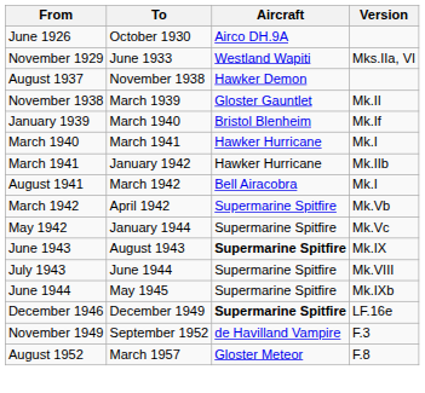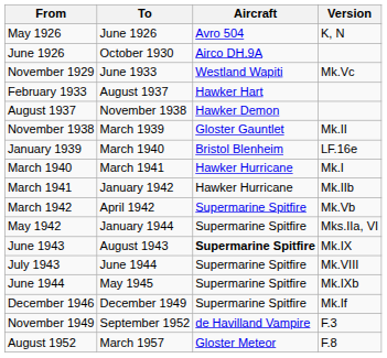+ row: May 1926 | June 1926 | Avro 504 | K, N
November 1929 | Version: Mks.IIa, VI -> Mk.Vc
+ row: February 1933 | August 1937 | Hawker Hart
January 1939 | Version: Mk.If -> LF.16e
- row: August 1941 | March 1942 | Bell Airacobra | Mk.I
May 1942 | Version: Mk.Vc -> Mks.IIa, VI
December 1946 | Aircraft: bold -> normal
December 1946 | Version: LF.16e -> Mk.If
